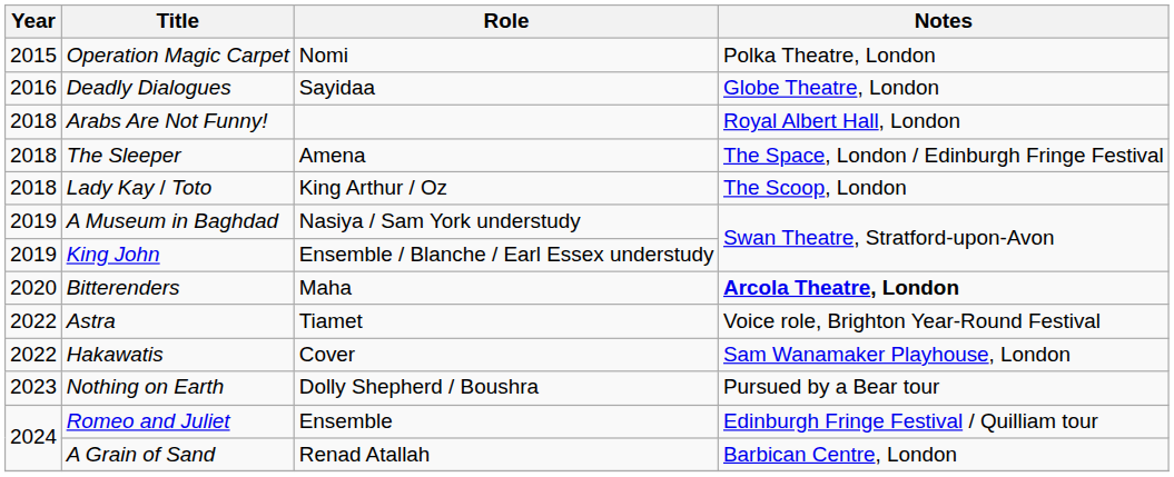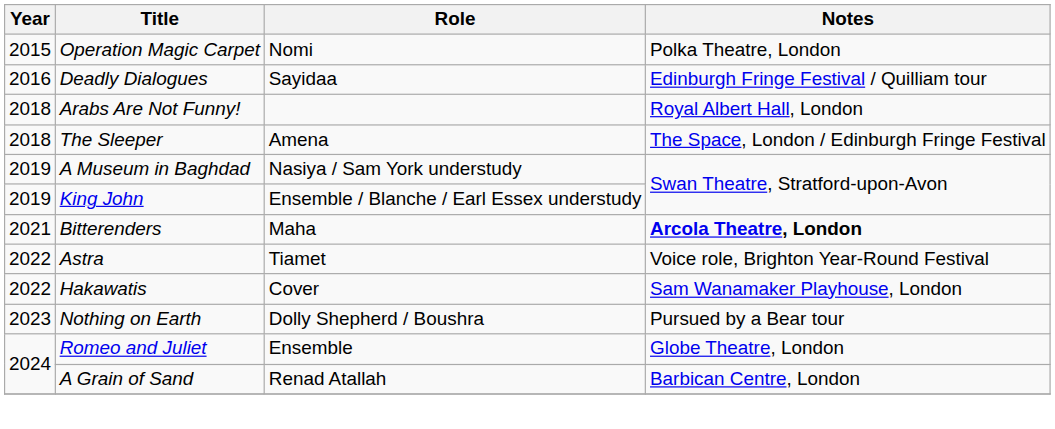Deadly Dialogues | Notes: Globe Theatre, London -> Edinburgh Fringe Festival / Quilliam tour
- row: 2018 | Lady Kay / Toto | King Arthur / Oz | The Scoop, London
Bitterenders | Year: 2020 -> 2021
Romeo and Juliet | Notes: Edinburgh Fringe Festival / Quilliam tour -> Globe Theatre, London
